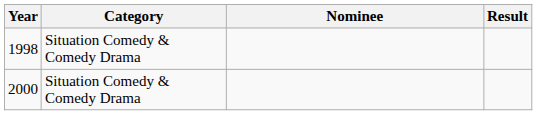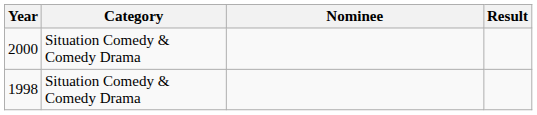rows swapped: 1998 <-> 2000
